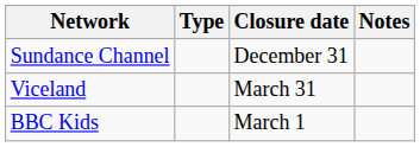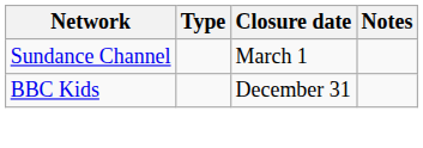Sundance Channel | Closure date: December 31 -> March 1
- row: Viceland | March 31
BBC Kids | Closure date: March 1 -> December 31
